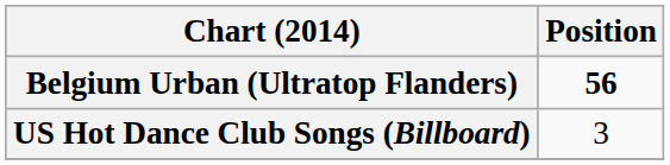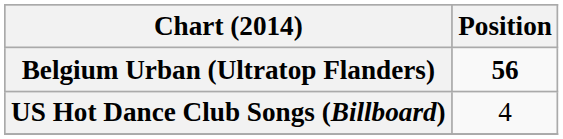US Hot Dance Club Songs (Billboard) | Position: 3 -> 4
